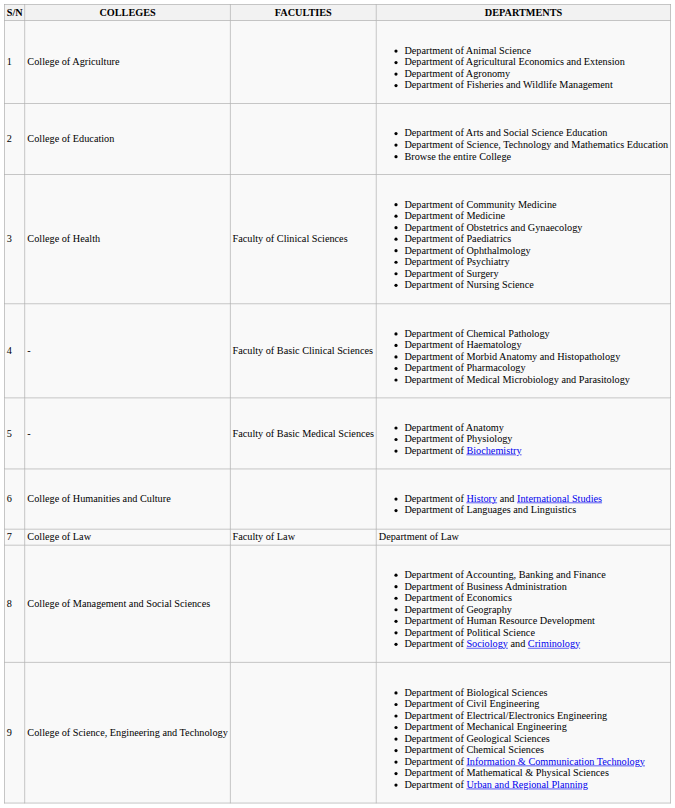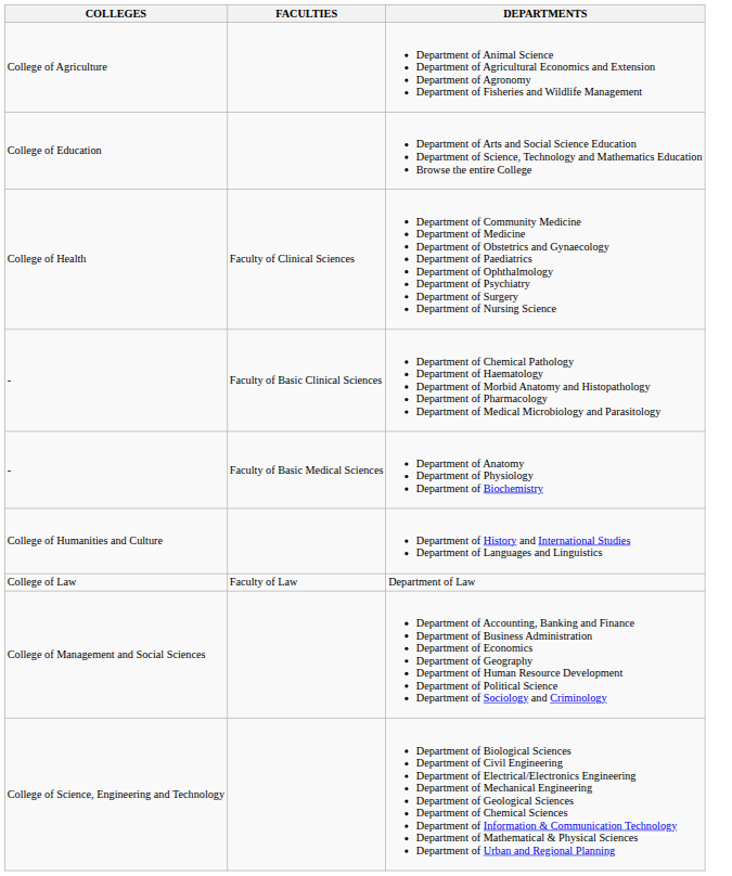- column: S/N | 1 | 2 | 3 | 4 | 5 | 6 | 7 | 8 | 9
